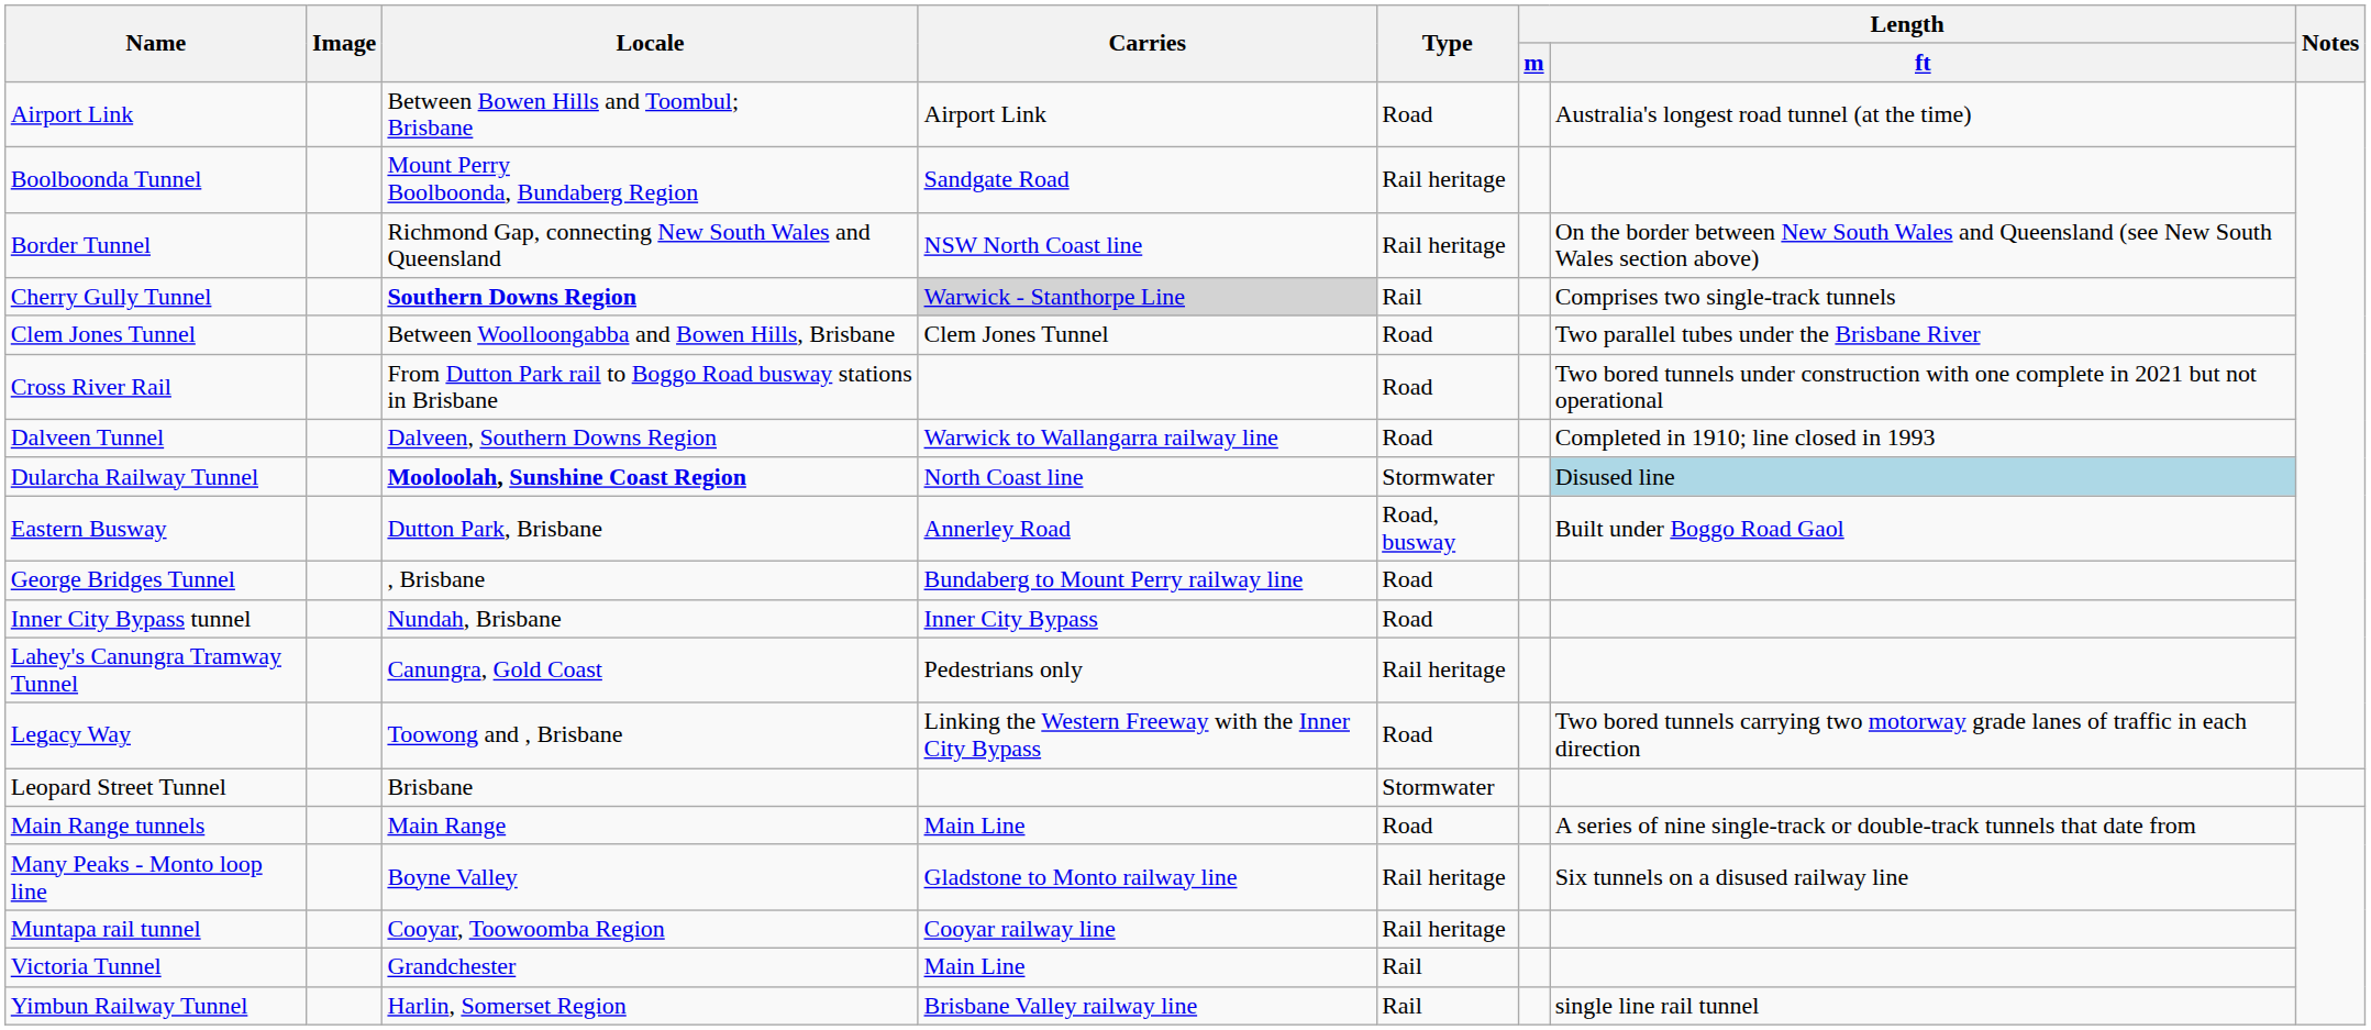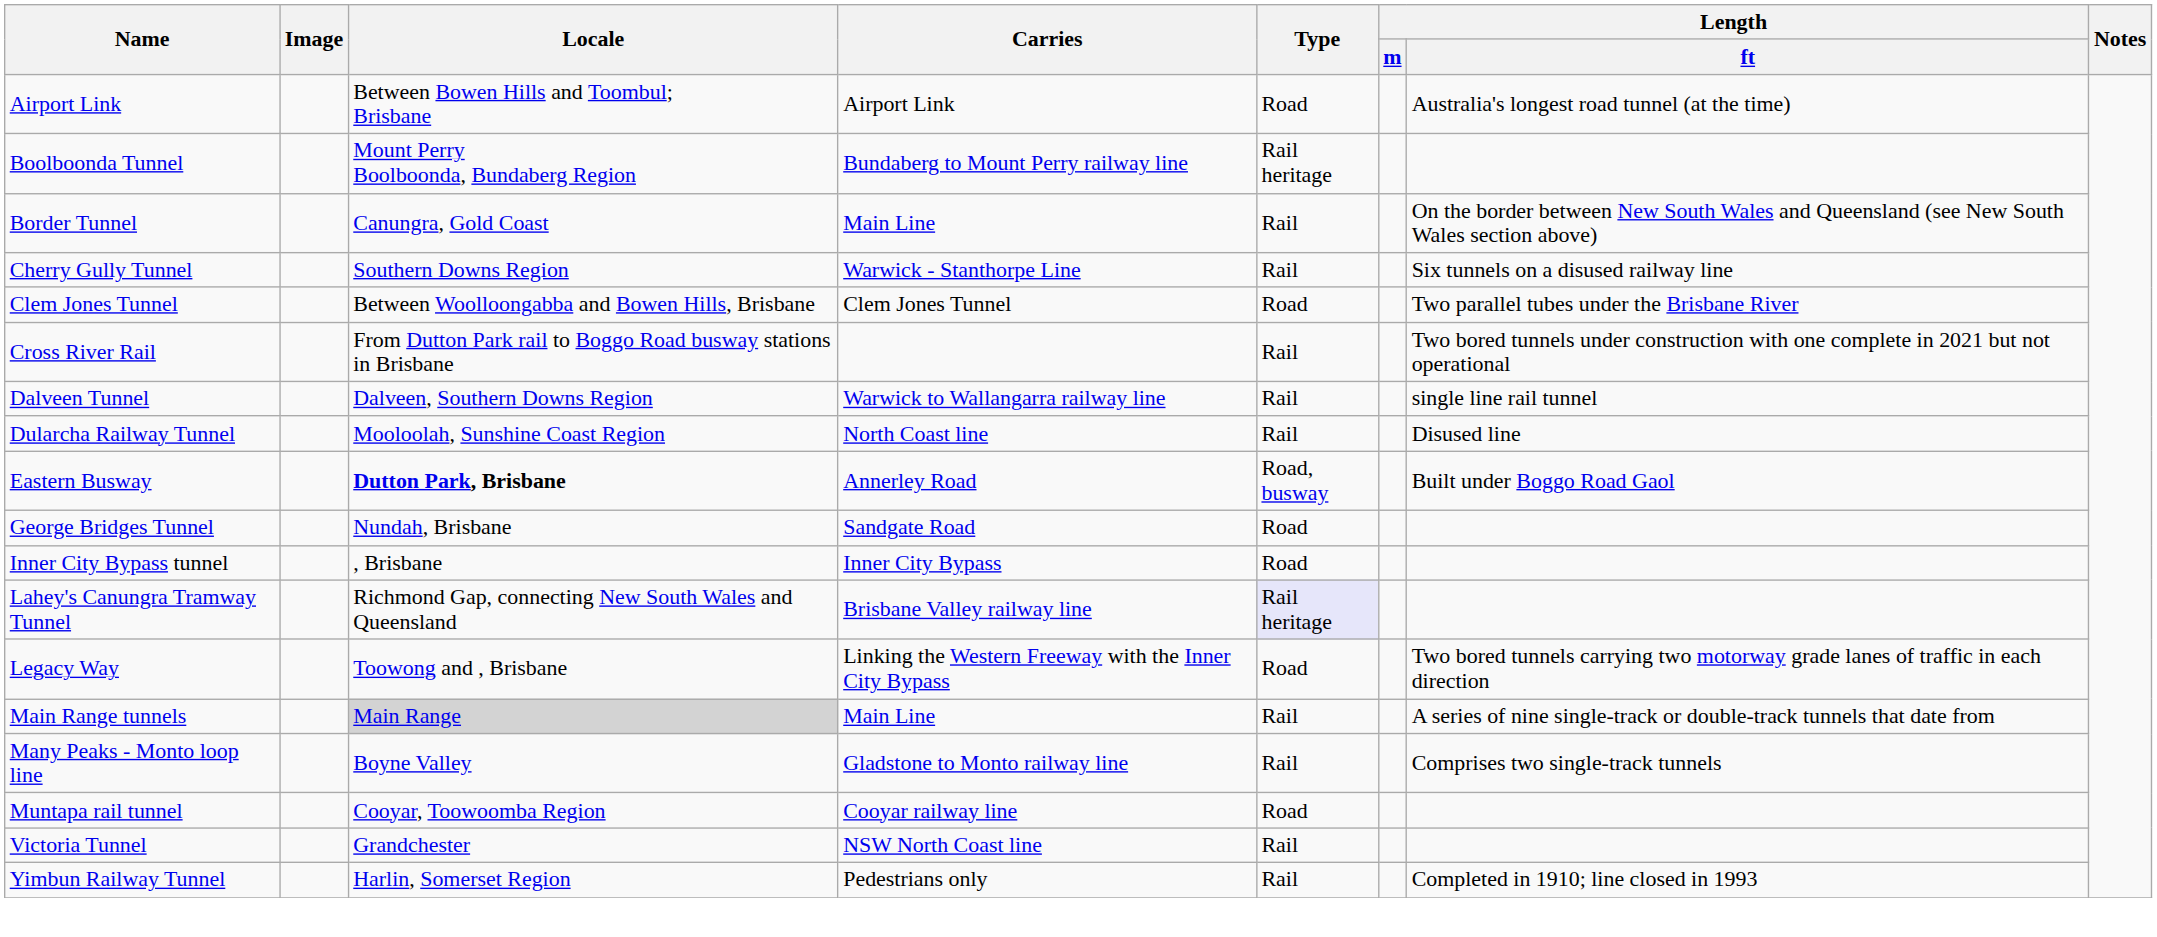Boolboonda Tunnel | Carries: Sandgate Road -> Bundaberg to Mount Perry railway line
Border Tunnel | Locale: Richmond Gap, connecting New South Wales and Queensland -> Canungra, Gold Coast
Border Tunnel | Carries: NSW North Coast line -> Main Line
Border Tunnel | Type: Rail heritage -> Rail
Cherry Gully Tunnel | Locale: bold -> normal
Cherry Gully Tunnel | Carries: lightgrey background -> no background
Cherry Gully Tunnel | Length / ft: Comprises two single-track tunnels -> Six tunnels on a disused railway line
Cross River Rail | Type: Road -> Rail
Dalveen Tunnel | Type: Road -> Rail
Dalveen Tunnel | Length / ft: Completed in 1910; line closed in 1993 -> single line rail tunnel
Dularcha Railway Tunnel | Locale: bold -> normal
Dularcha Railway Tunnel | Type: Stormwater -> Rail
Dularcha Railway Tunnel | Length / ft: lightblue background -> no background
Eastern Busway | Locale: normal -> bold
George Bridges Tunnel | Locale: , Brisbane -> Nundah, Brisbane
George Bridges Tunnel | Carries: Bundaberg to Mount Perry railway line -> Sandgate Road
Inner City Bypass tunnel | Locale: Nundah, Brisbane -> , Brisbane
Lahey's Canungra Tramway Tunnel | Locale: Canungra, Gold Coast -> Richmond Gap, connecting New South Wales and Queensland
Lahey's Canungra Tramway Tunnel | Carries: Pedestrians only -> Brisbane Valley railway line
Lahey's Canungra Tramway Tunnel | Type: no background -> lavender background
- row: Leopard Street Tunnel | Brisbane | Stormwater
Main Range tunnels | Locale: no background -> lightgrey background
Main Range tunnels | Type: Road -> Rail
Many Peaks - Monto loop line | Type: Rail heritage -> Rail
Many Peaks - Monto loop line | Length / ft: Six tunnels on a disused railway line -> Comprises two single-track tunnels
Muntapa rail tunnel | Type: Rail heritage -> Road
Victoria Tunnel | Carries: Main Line -> NSW North Coast line
Yimbun Railway Tunnel | Carries: Brisbane Valley railway line -> Pedestrians only
Yimbun Railway Tunnel | Length / ft: single line rail tunnel -> Completed in 1910; line closed in 1993
